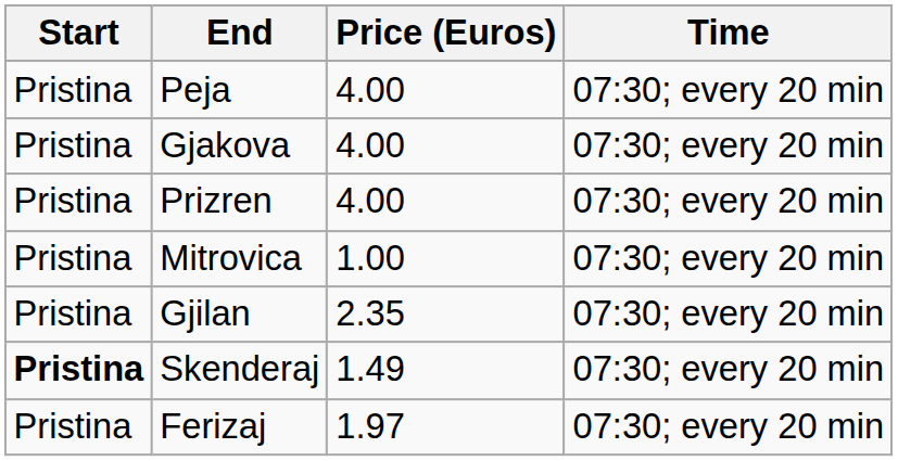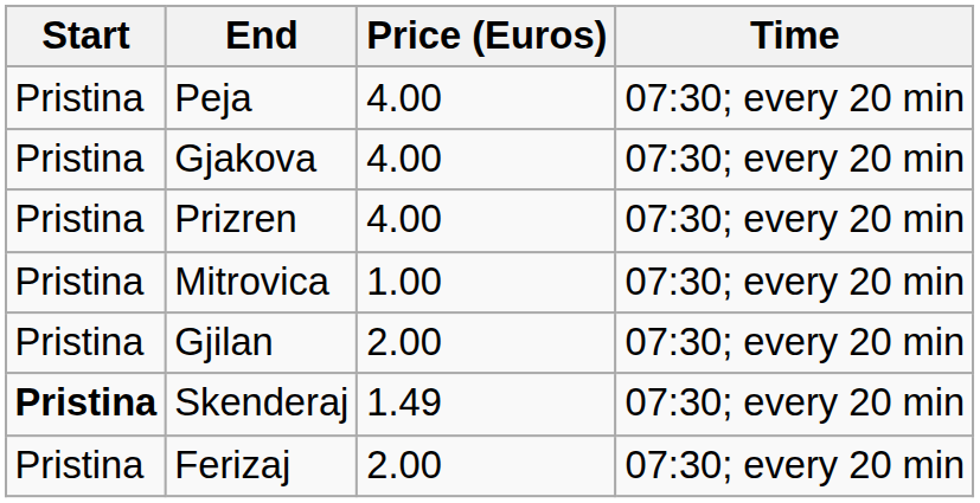Gjilan | Price (Euros): 2.35 -> 2.00
Ferizaj | Price (Euros): 1.97 -> 2.00
